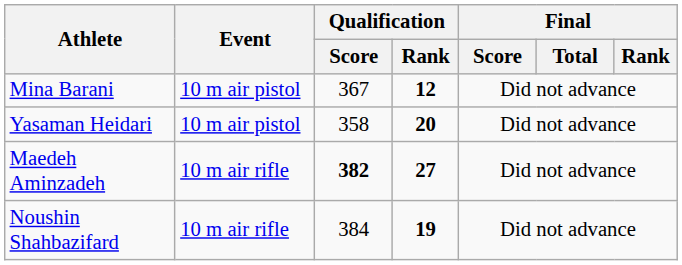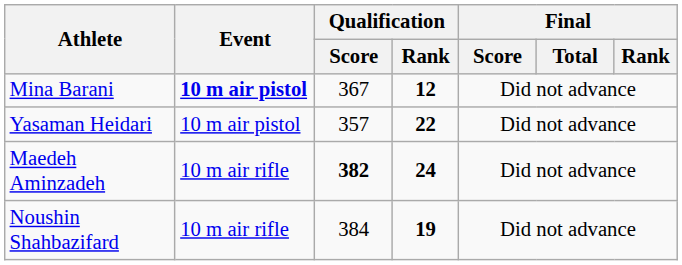Mina Barani | Event: normal -> bold
Yasaman Heidari | Qualification / Score: 358 -> 357
Yasaman Heidari | Qualification / Rank: 20 -> 22
Maedeh Aminzadeh | Qualification / Rank: 27 -> 24
